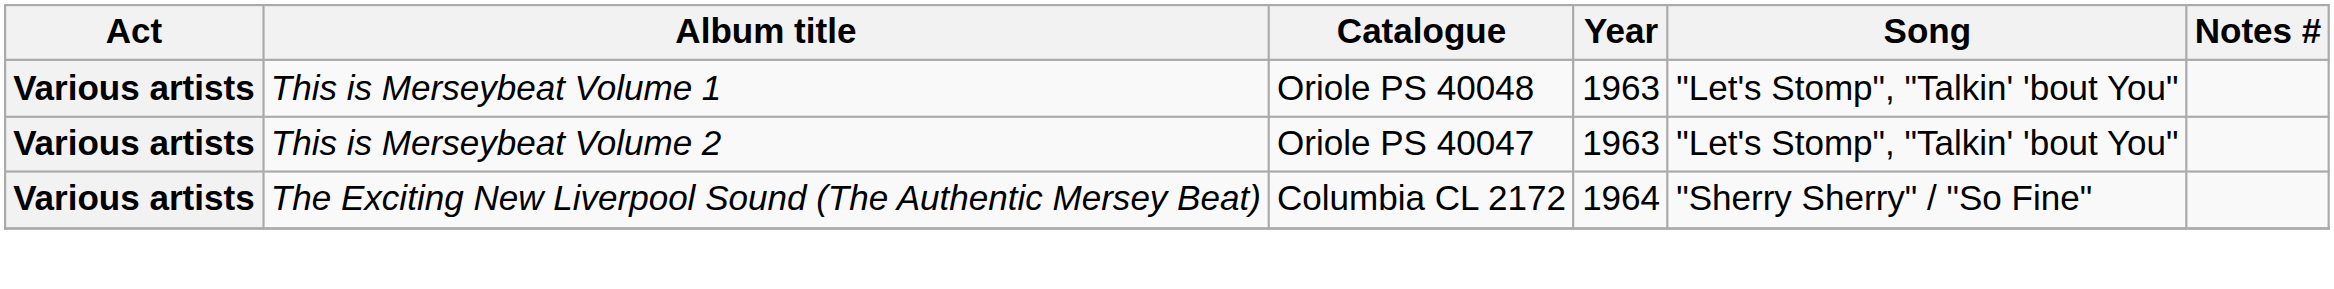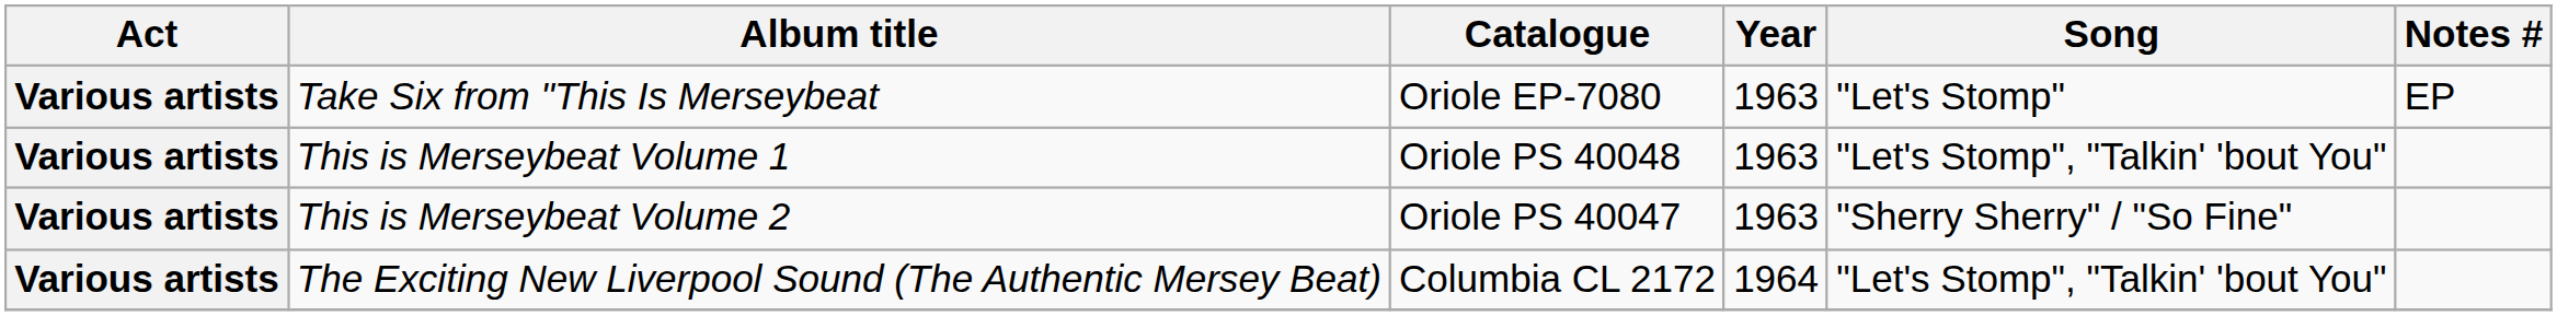+ row: Various artists | Take Six from "This Is Merseybeat | Oriole EP-7080 | 1963 | "Let's Stomp" | EP
This is Merseybeat Volume 2 | Song: "Let's Stomp", "Talkin' 'bout You" -> "Sherry Sherry" / "So Fine"
The Exciting New Liverpool Sound (The Authentic Mersey Beat) | Song: "Sherry Sherry" / "So Fine" -> "Let's Stomp", "Talkin' 'bout You"
